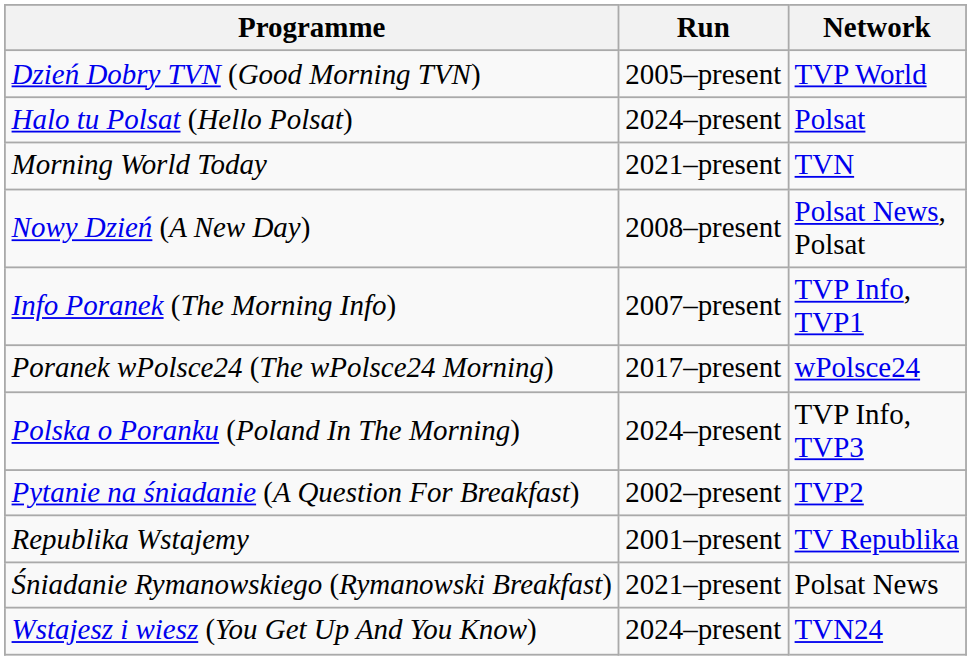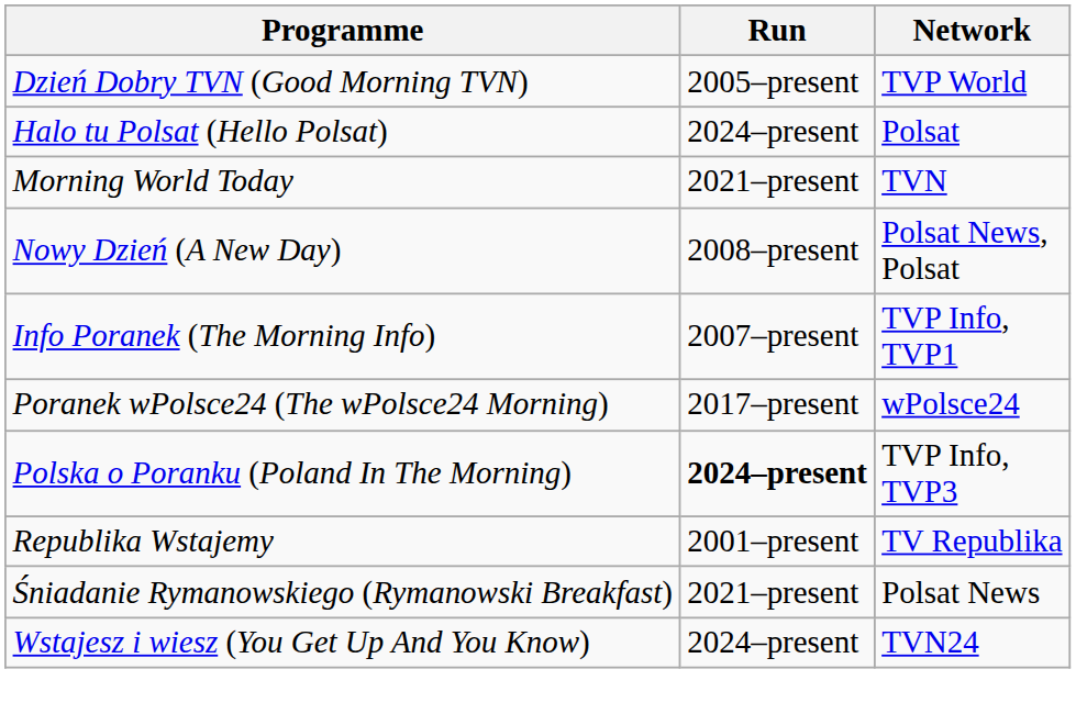Polska o Poranku (Poland In The Morning) | Run: normal -> bold
- row: Pytanie na śniadanie (A Question For Breakfast) | 2002–present | TVP2
